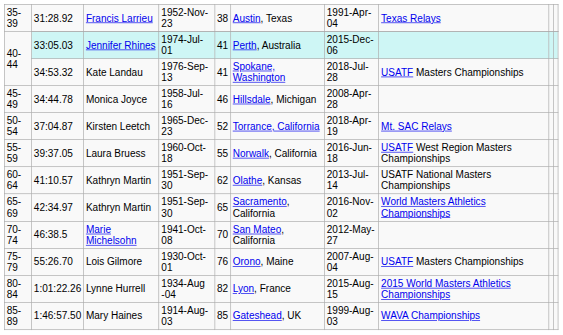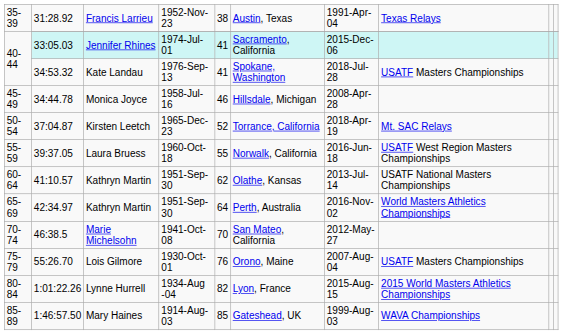Jennifer Rhines | column 6: Perth, Australia -> Sacramento, California
42:34.97 / Kathryn Martin | column 5: 65 -> 64
42:34.97 / Kathryn Martin | column 6: Sacramento, California -> Perth, Australia
